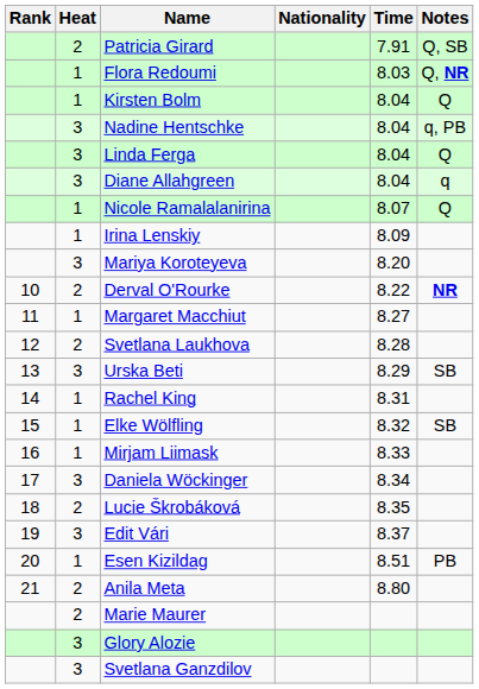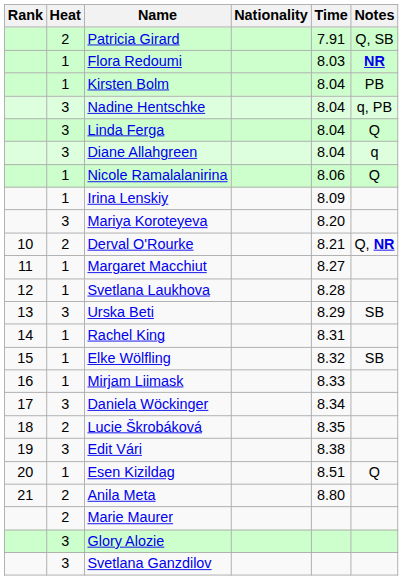Flora Redoumi | Notes: Q, NR -> NR
Kirsten Bolm | Notes: Q -> PB
Nicole Ramalalanirina | Time: 8.07 -> 8.06
Derval O'Rourke | Time: 8.22 -> 8.21
Derval O'Rourke | Notes: NR -> Q, NR
Svetlana Laukhova | Heat: 2 -> 1
Edit Vári | Time: 8.37 -> 8.38
Esen Kizildag | Notes: PB -> Q
